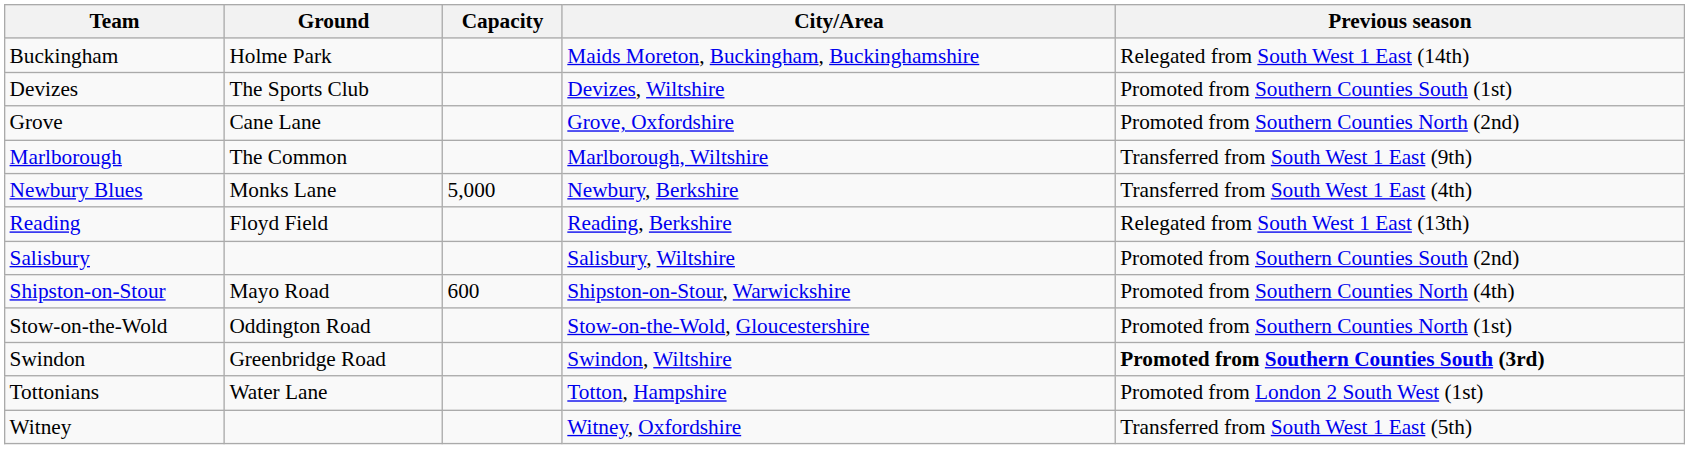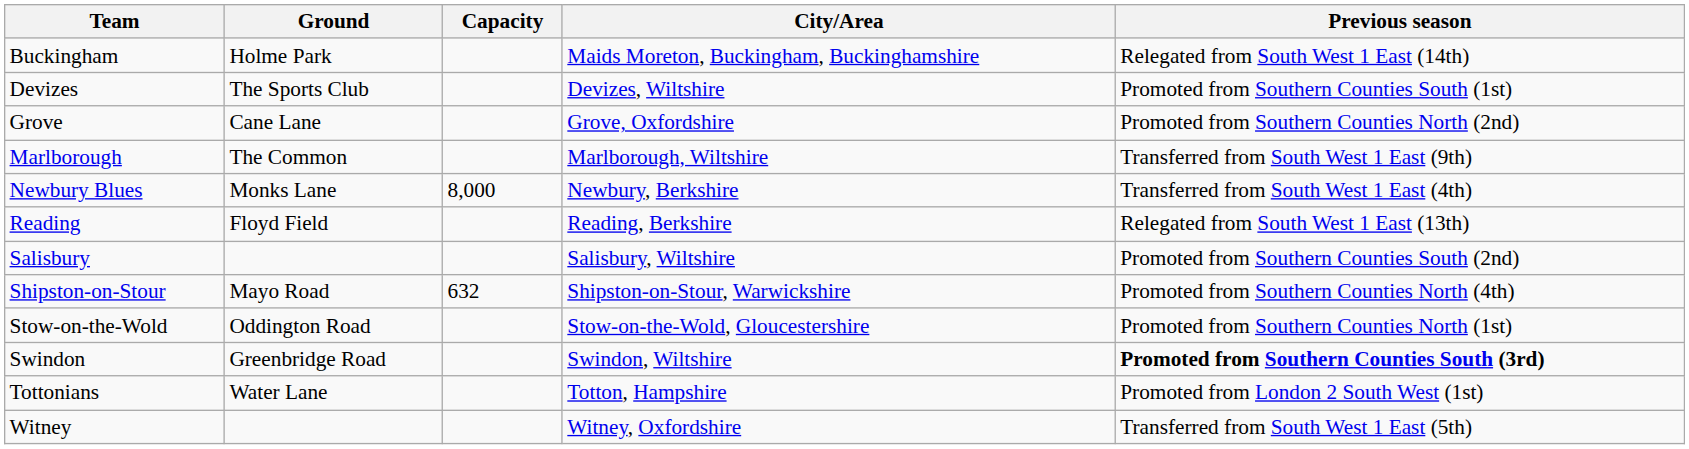Newbury Blues | Capacity: 5,000 -> 8,000
Shipston-on-Stour | Capacity: 600 -> 632
